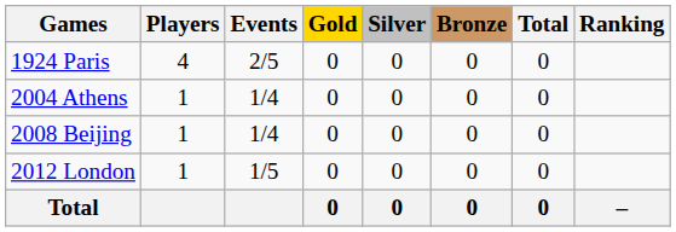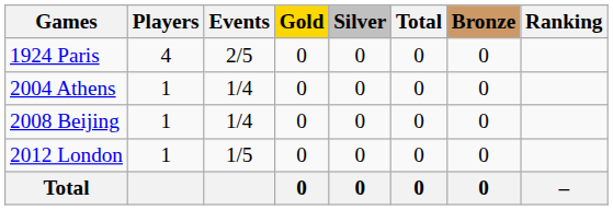columns swapped: Bronze <-> Total
